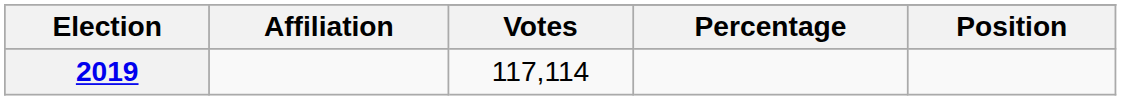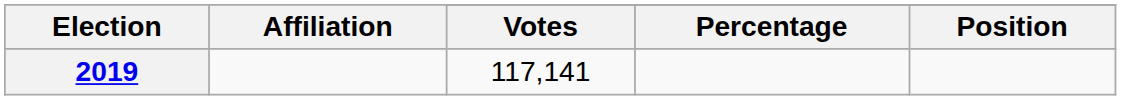2019 | Votes: 117,114 -> 117,141
